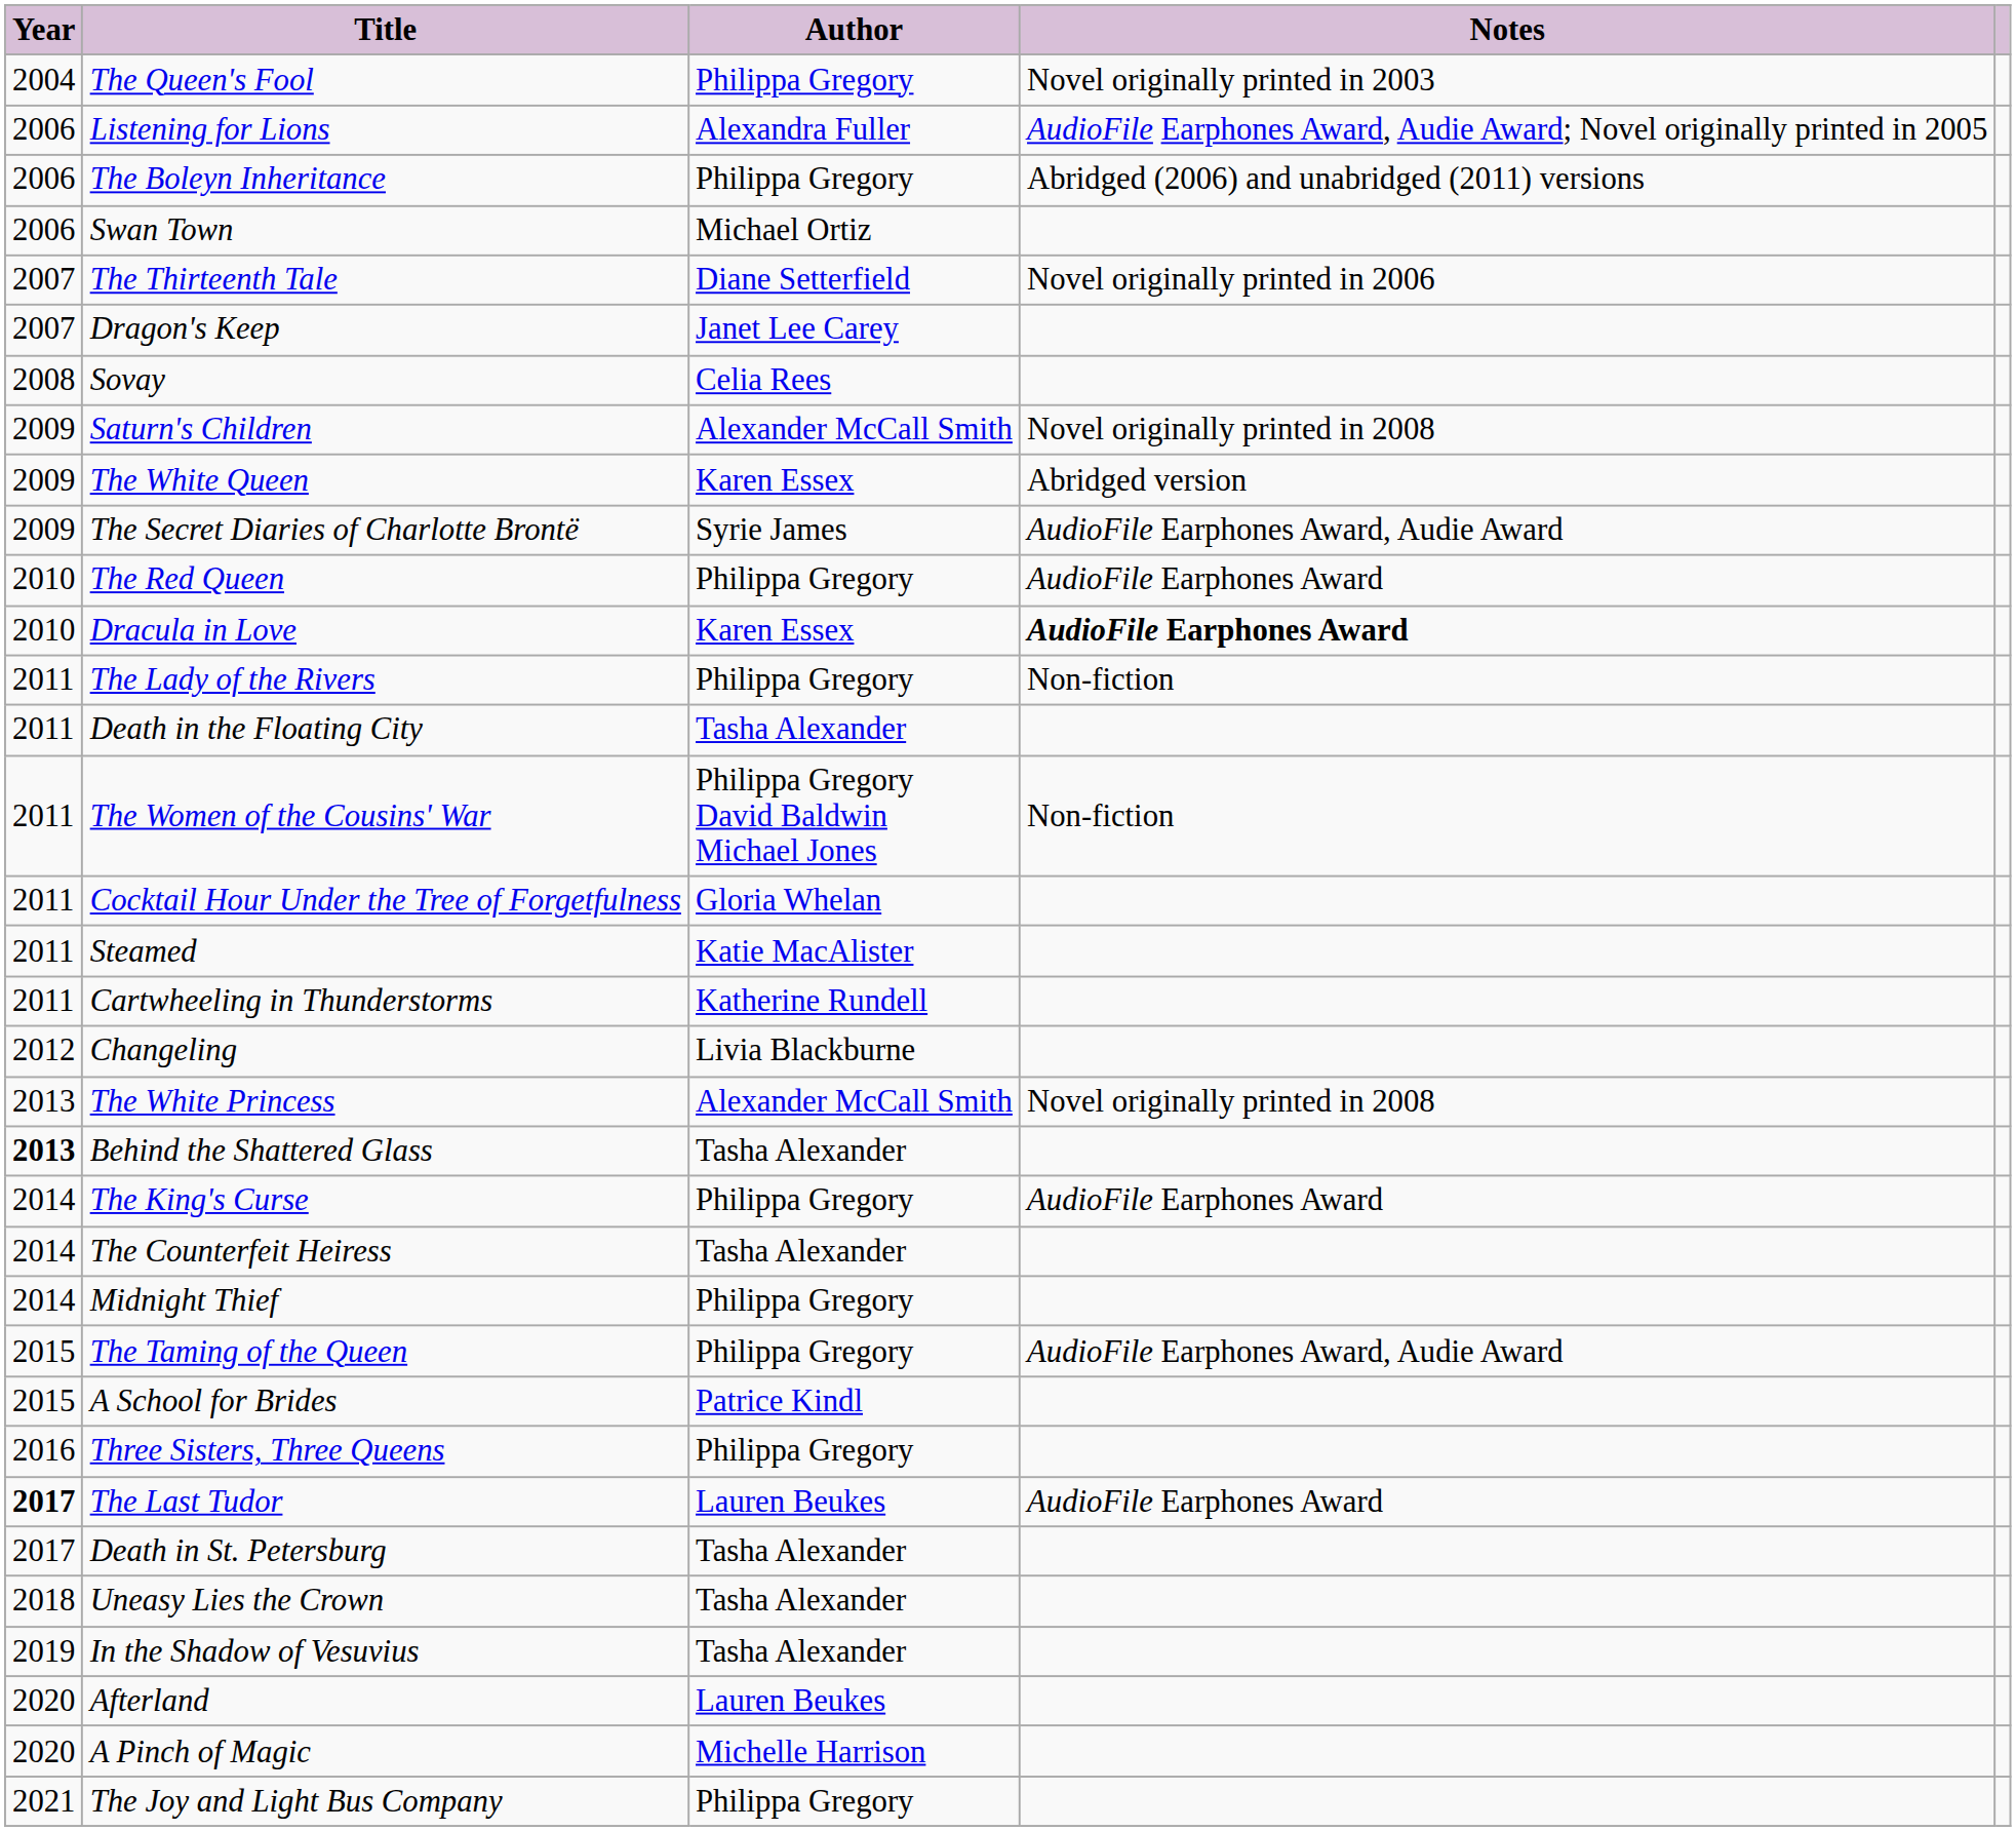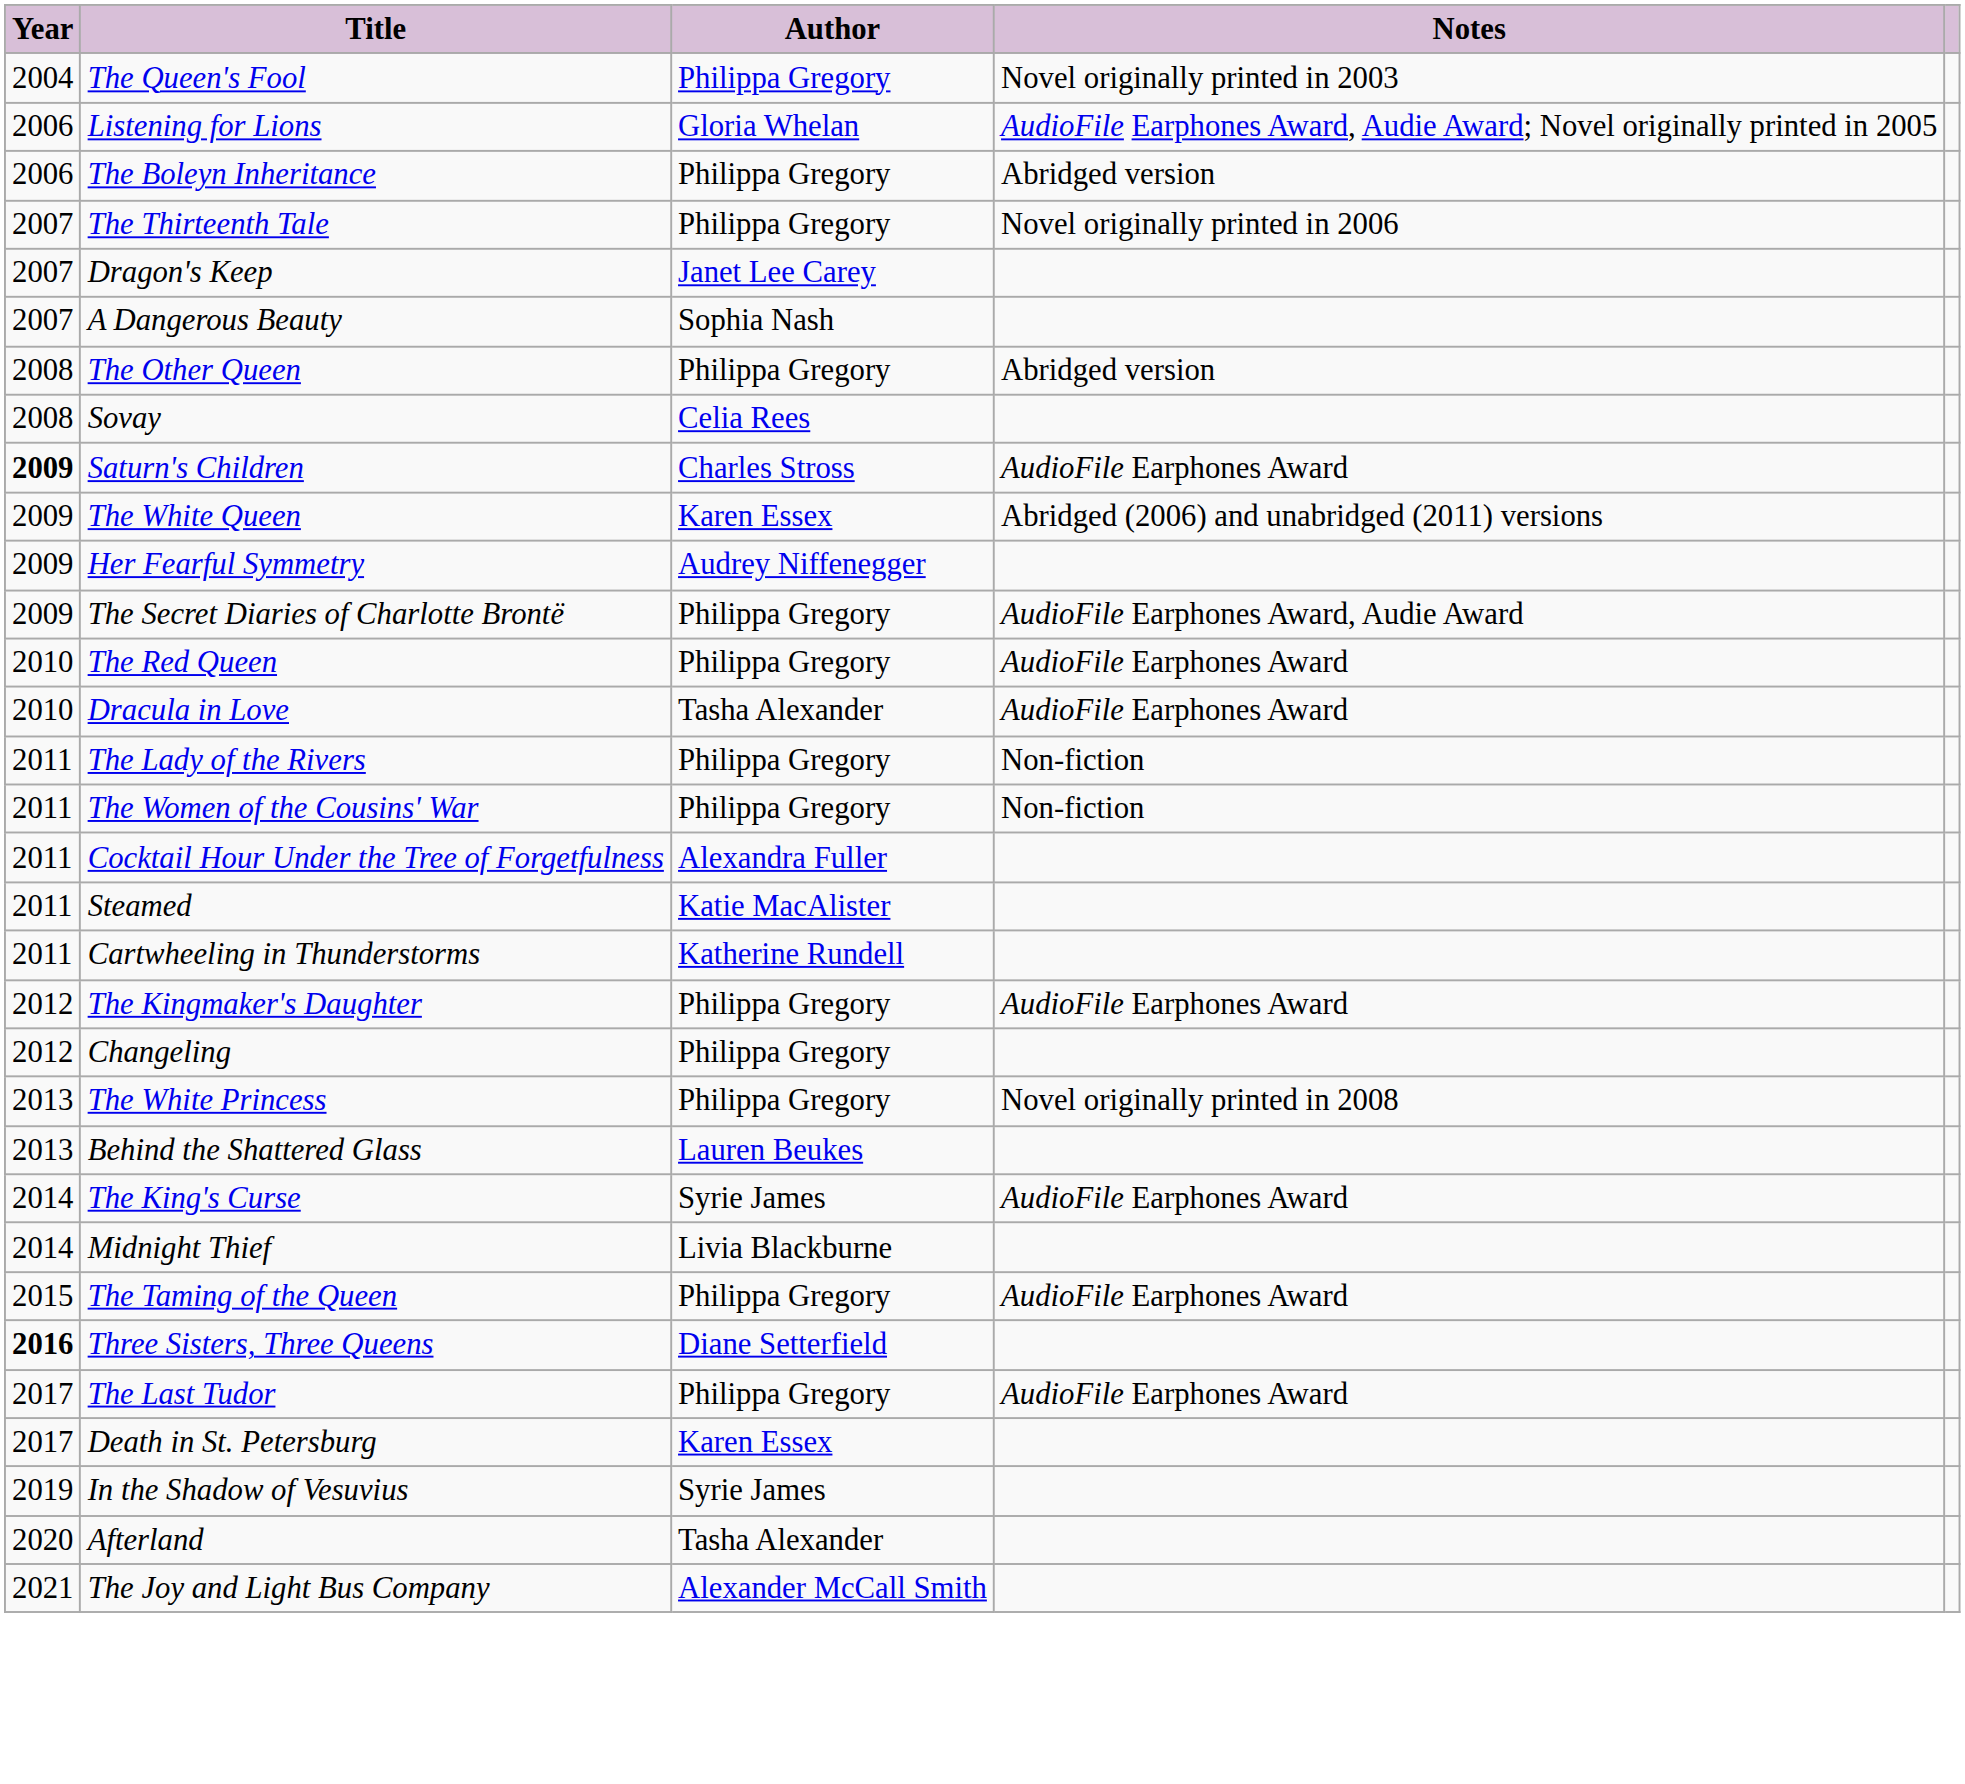Listening for Lions | Author: Alexandra Fuller -> Gloria Whelan
The Boleyn Inheritance | Notes: Abridged (2006) and unabridged (2011) versions -> Abridged version
- row: 2006 | Swan Town | Michael Ortiz
The Thirteenth Tale | Author: Diane Setterfield -> Philippa Gregory
+ row: 2007 | A Dangerous Beauty | Sophia Nash
+ row: 2008 | The Other Queen | Philippa Gregory | Abridged version
Saturn's Children | Year: normal -> bold
Saturn's Children | Author: Alexander McCall Smith -> Charles Stross
Saturn's Children | Notes: Novel originally printed in 2008 -> AudioFile Earphones Award
The White Queen | Notes: Abridged version -> Abridged (2006) and unabridged (2011) versions
+ row: 2009 | Her Fearful Symmetry | Audrey Niffenegger
The Secret Diaries of Charlotte Brontë | Author: Syrie James -> Philippa Gregory
Dracula in Love | Author: Karen Essex -> Tasha Alexander
Dracula in Love | Notes: bold -> normal
- row: 2011 | Death in the Floating City | Tasha Alexander
The Women of the Cousins' War | Author: Philippa Gregory David Baldwin Michael Jones -> Philippa Gregory
Cocktail Hour Under the Tree of Forgetfulness | Author: Gloria Whelan -> Alexandra Fuller
+ row: 2012 | The Kingmaker's Daughter | Philippa Gregory | AudioFile Earphones Award
Changeling | Author: Livia Blackburne -> Philippa Gregory
The White Princess | Author: Alexander McCall Smith -> Philippa Gregory
Behind the Shattered Glass | Year: bold -> normal
Behind the Shattered Glass | Author: Tasha Alexander -> Lauren Beukes
The King's Curse | Author: Philippa Gregory -> Syrie James
- row: 2014 | The Counterfeit Heiress | Tasha Alexander
Midnight Thief | Author: Philippa Gregory -> Livia Blackburne
The Taming of the Queen | Notes: AudioFile Earphones Award, Audie Award -> AudioFile Earphones Award
- row: 2015 | A School for Brides | Patrice Kindl
Three Sisters, Three Queens | Year: normal -> bold
Three Sisters, Three Queens | Author: Philippa Gregory -> Diane Setterfield
The Last Tudor | Year: bold -> normal
The Last Tudor | Author: Lauren Beukes -> Philippa Gregory
Death in St. Petersburg | Author: Tasha Alexander -> Karen Essex
- row: 2018 | Uneasy Lies the Crown | Tasha Alexander
In the Shadow of Vesuvius | Author: Tasha Alexander -> Syrie James
Afterland | Author: Lauren Beukes -> Tasha Alexander
- row: 2020 | A Pinch of Magic | Michelle Harrison
The Joy and Light Bus Company | Author: Philippa Gregory -> Alexander McCall Smith
